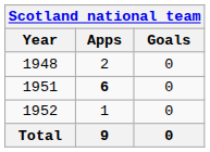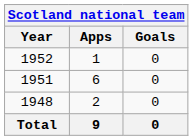rows swapped: 1948 <-> 1952
1951 | Apps: bold -> normal
